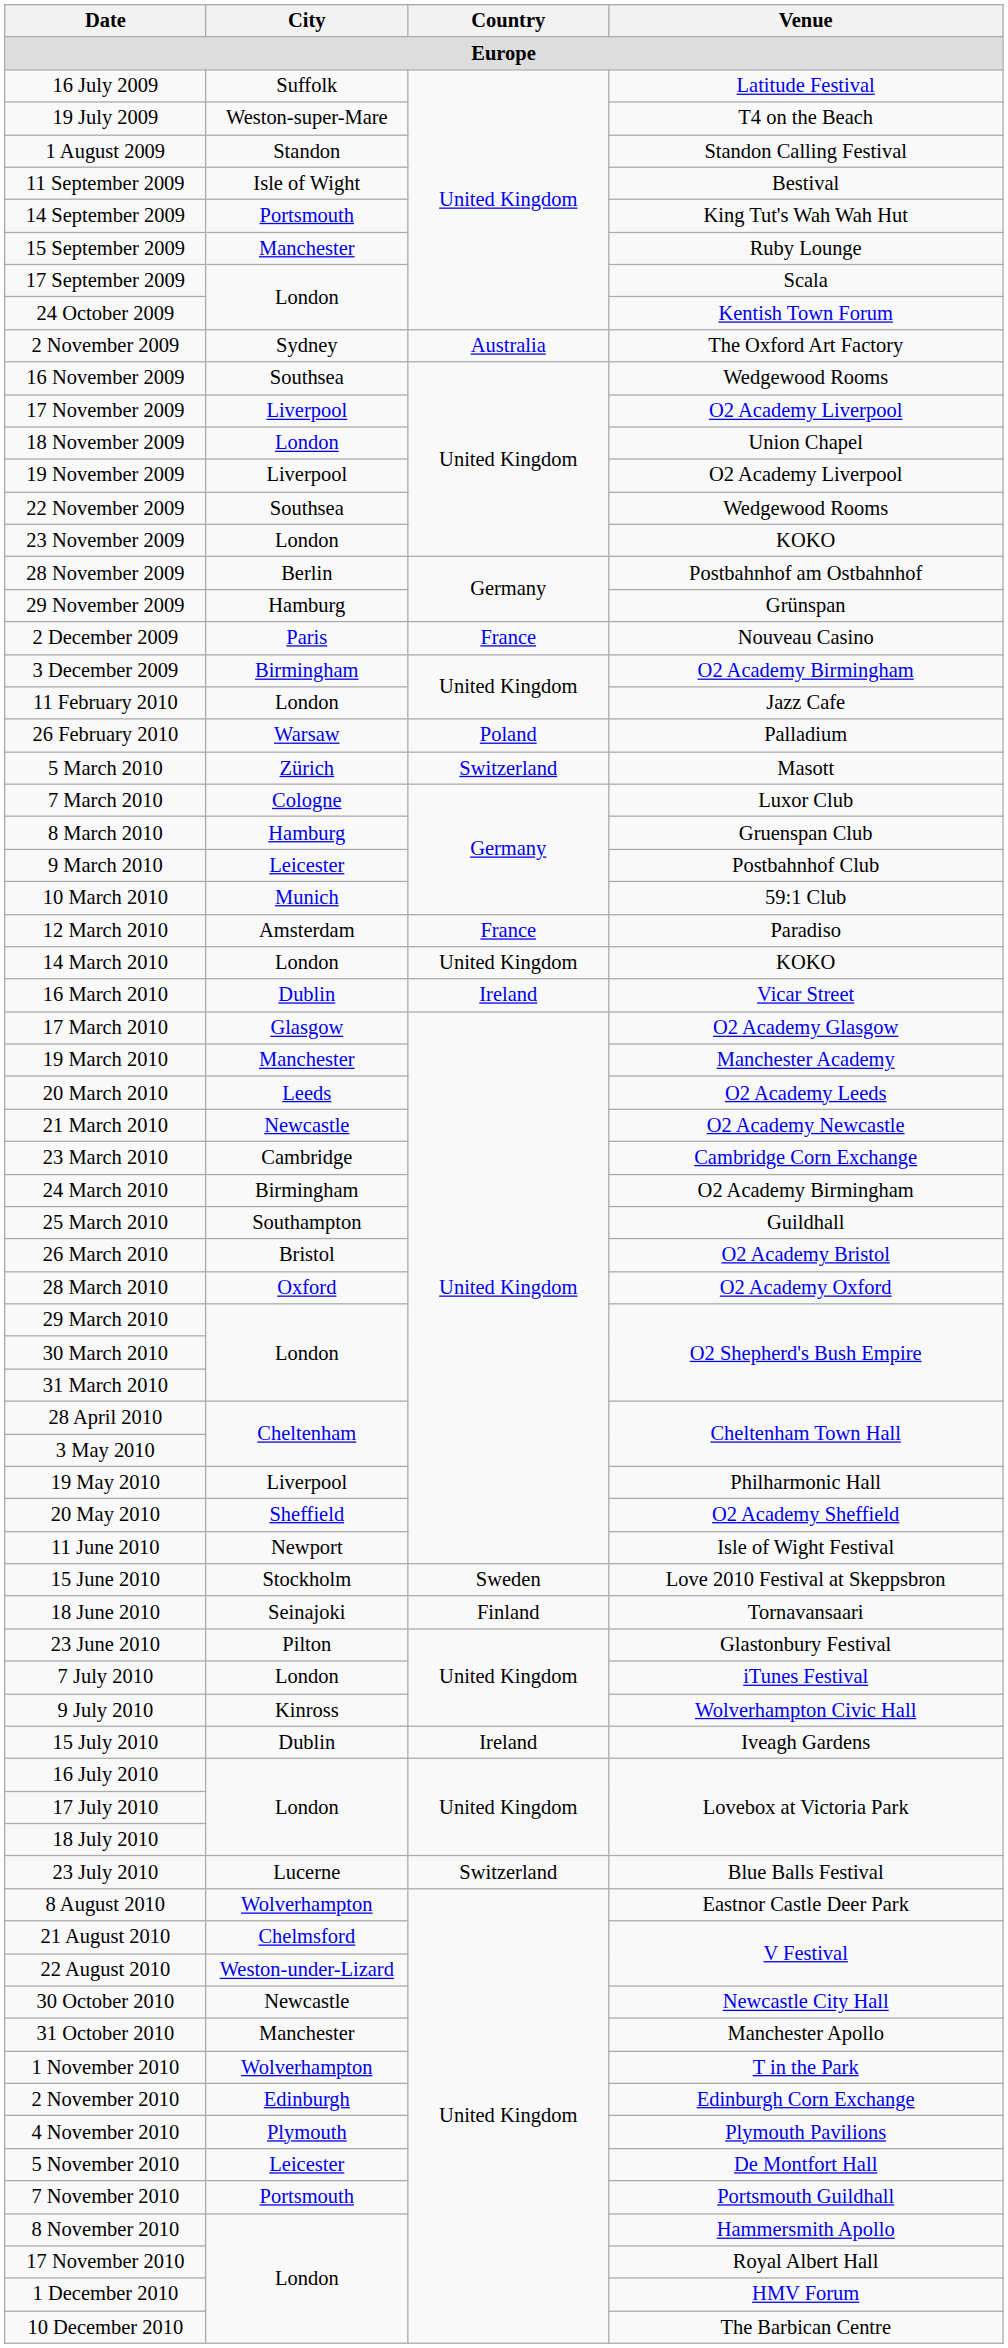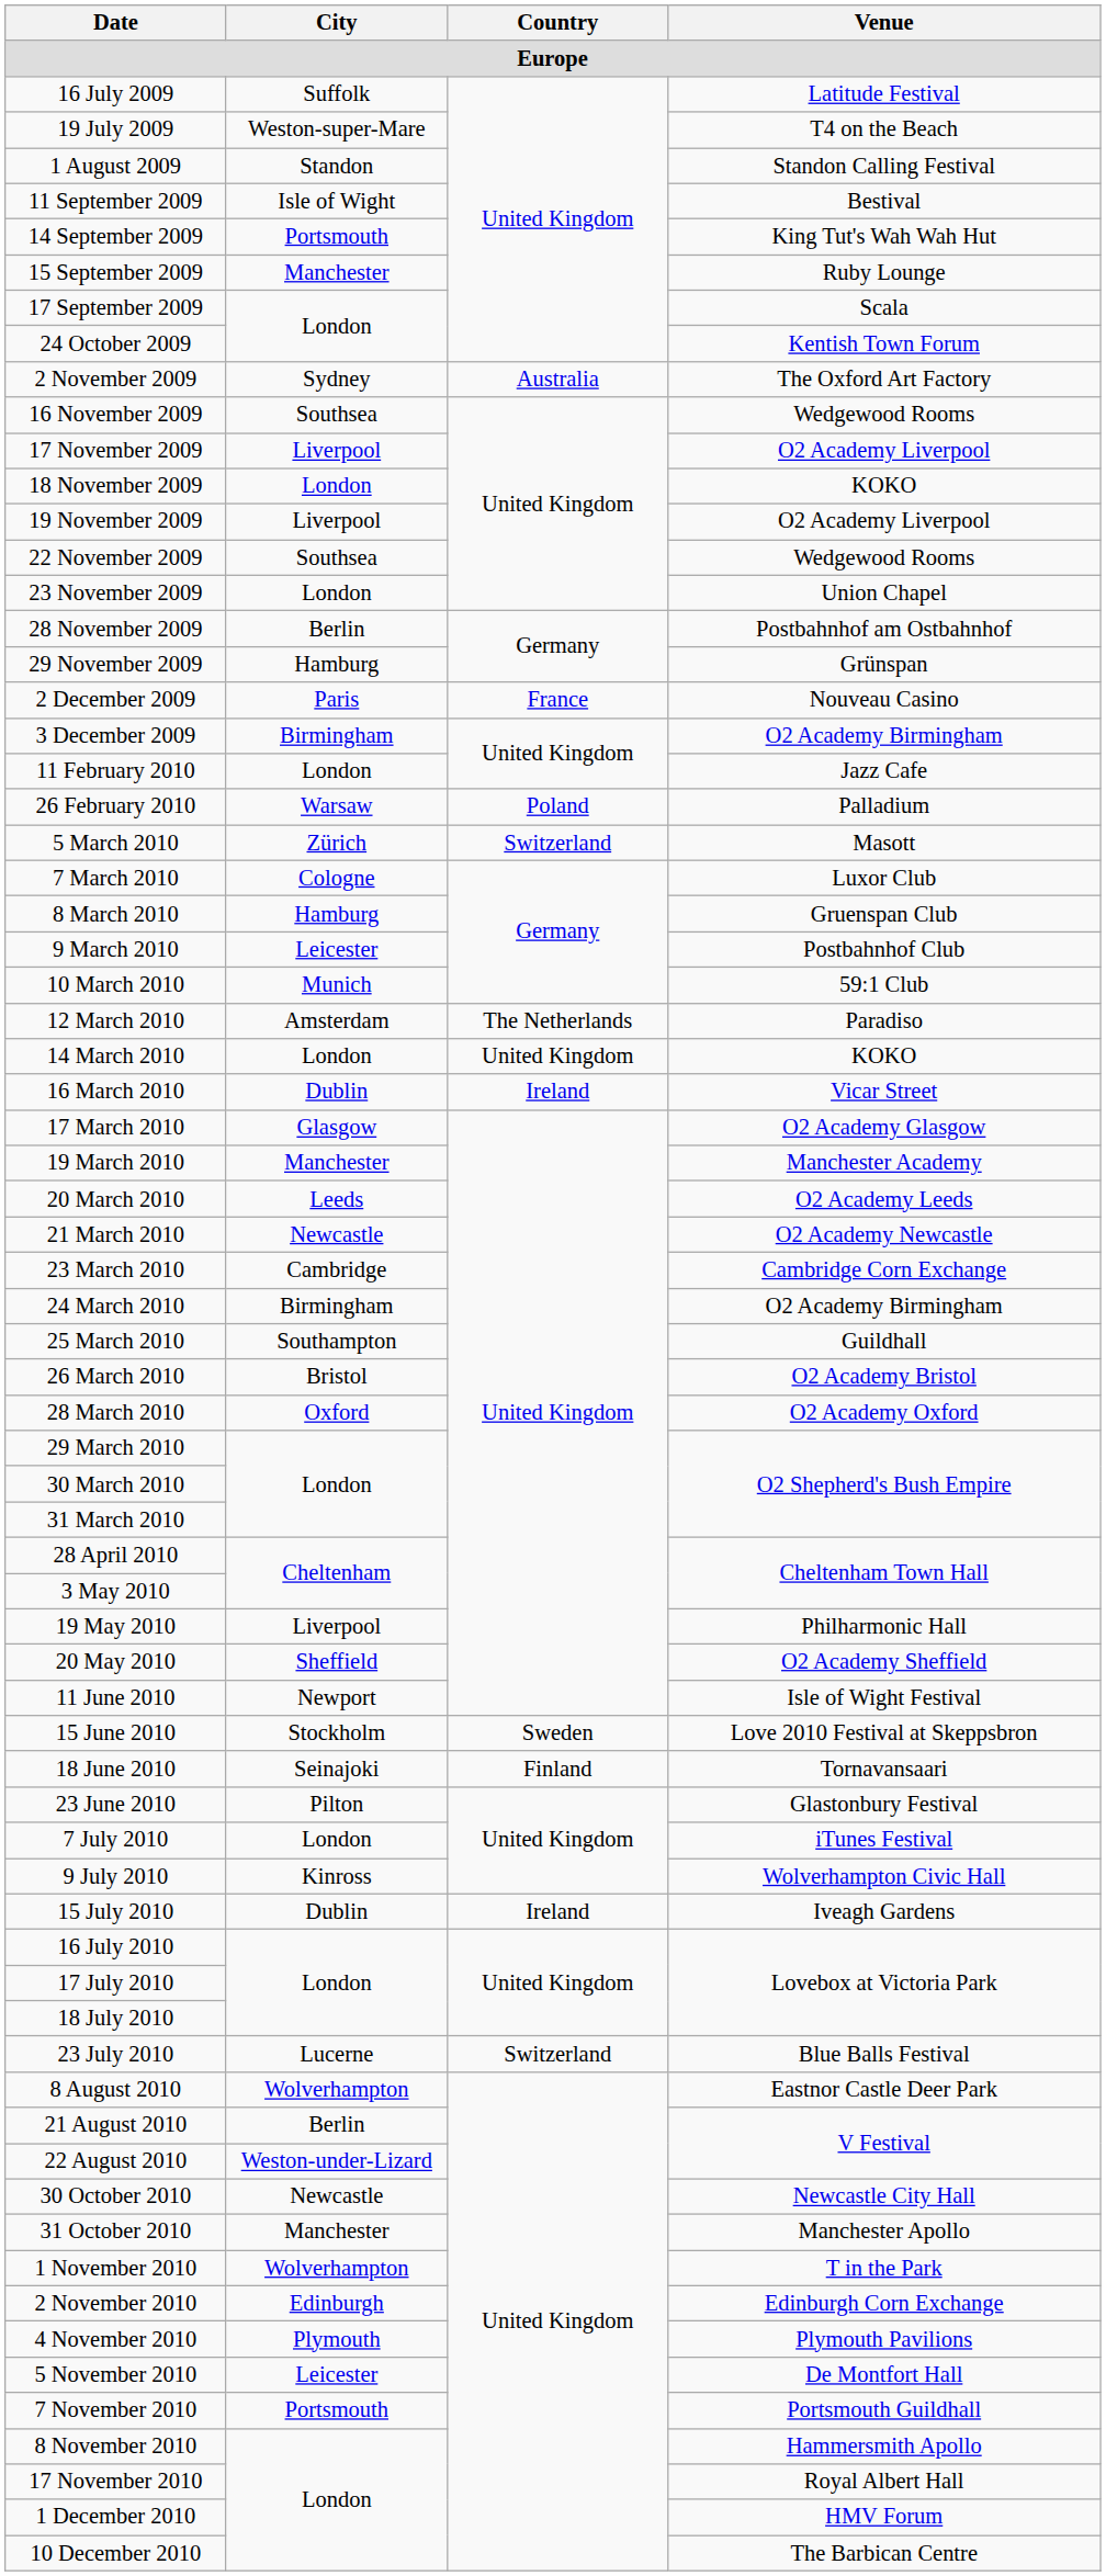18 November 2009 | Venue: Union Chapel -> KOKO
23 November 2009 | Venue: KOKO -> Union Chapel
12 March 2010 | Country: France -> The Netherlands
21 August 2010 | City: Chelmsford -> Berlin
